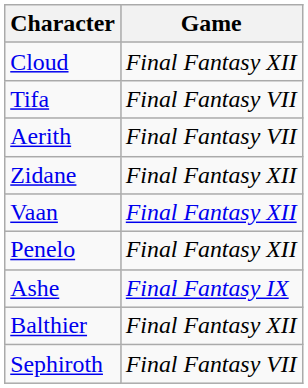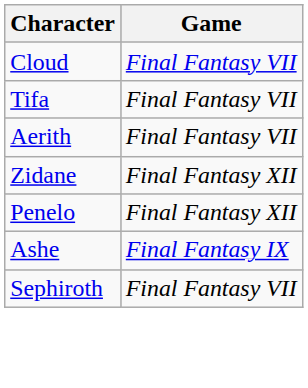Cloud | Game: Final Fantasy XII -> Final Fantasy VII
- row: Vaan | Final Fantasy XII
- row: Balthier | Final Fantasy XII
